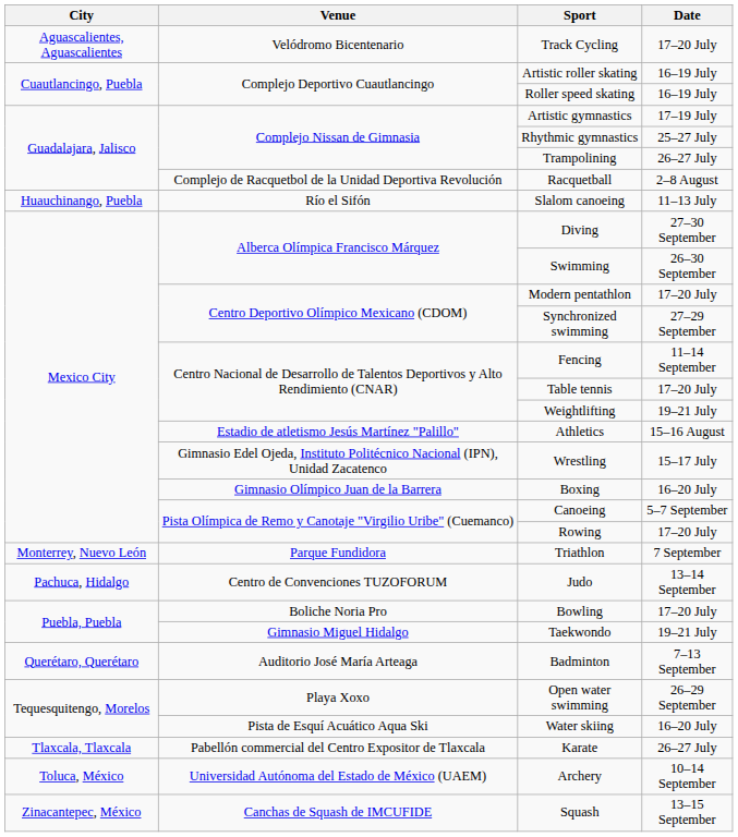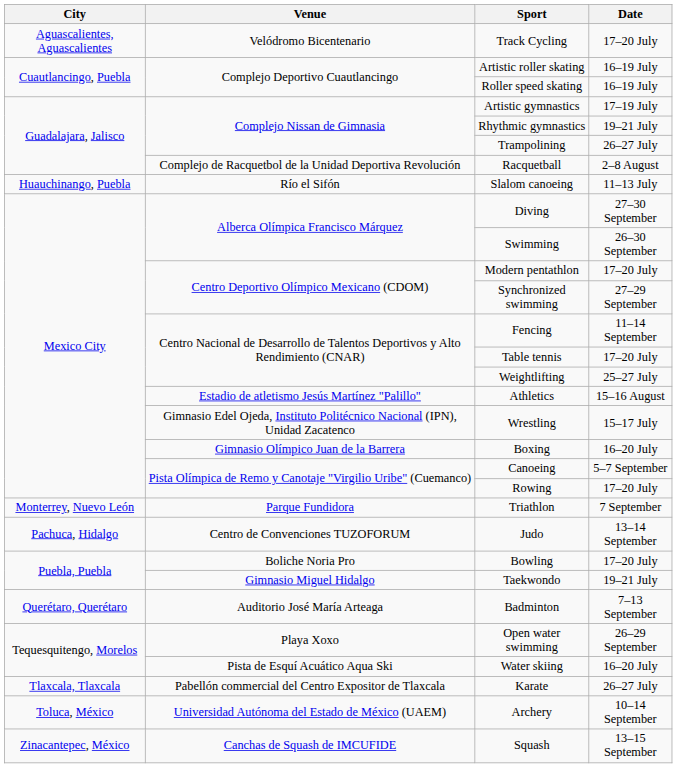Rhythmic gymnastics | Date: 25–27 July -> 19–21 July
Weightlifting | Date: 19–21 July -> 25–27 July
